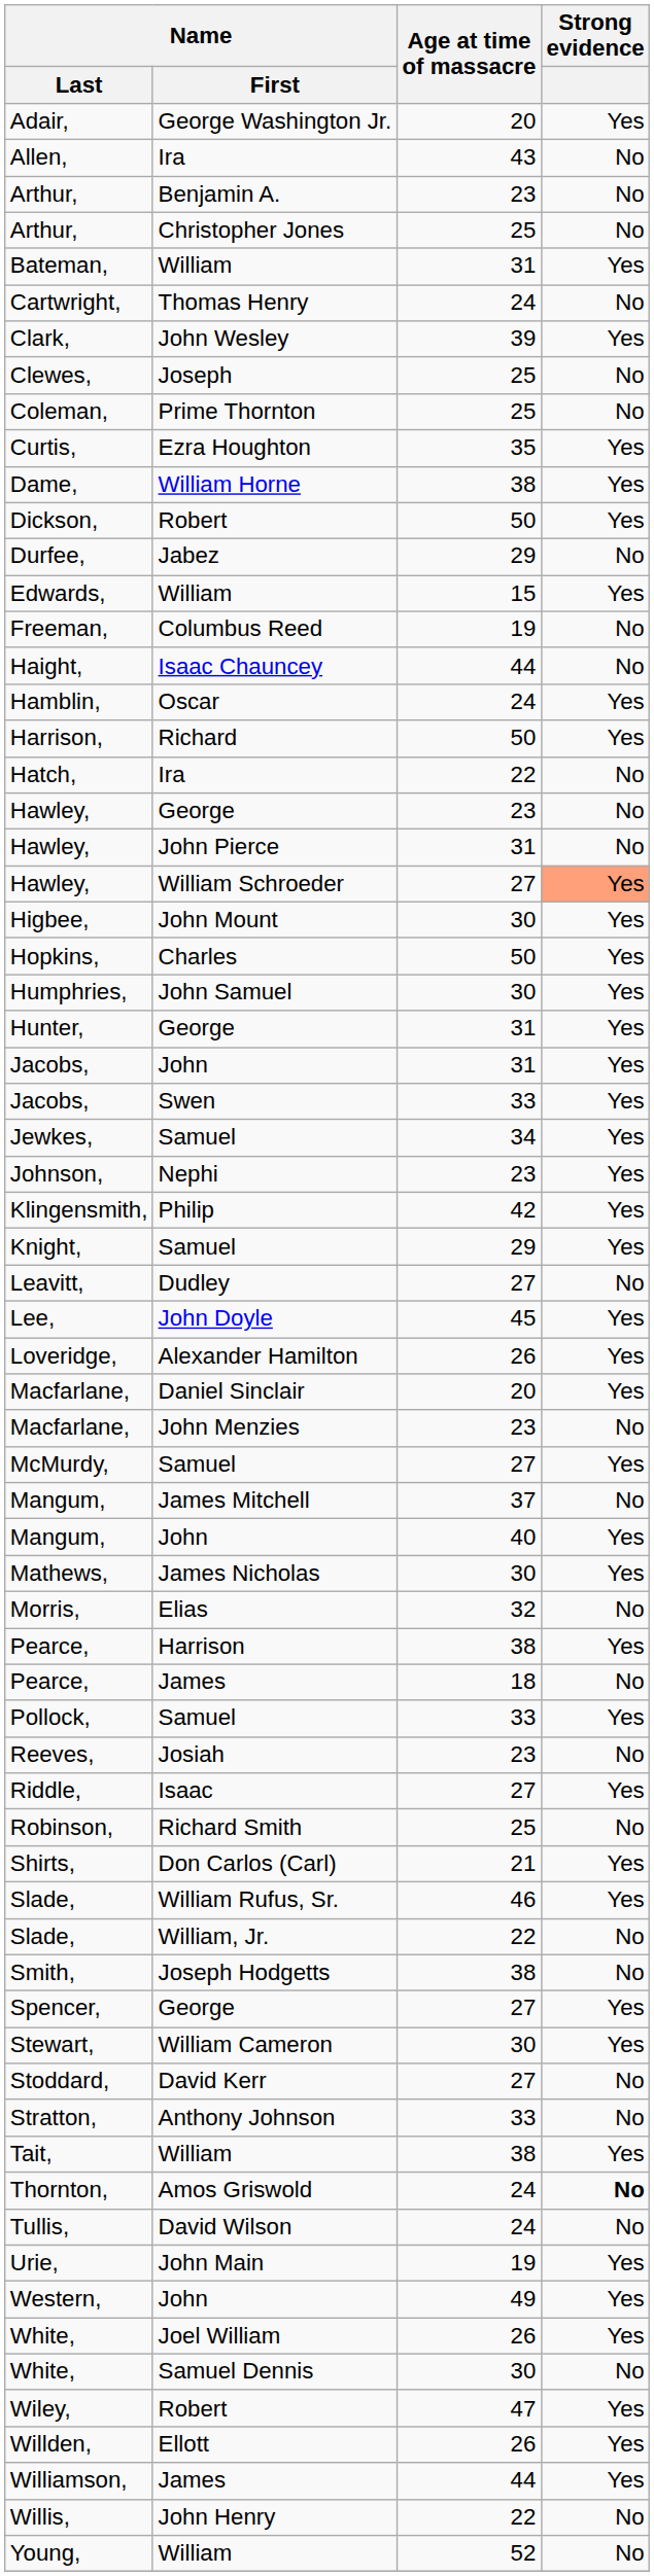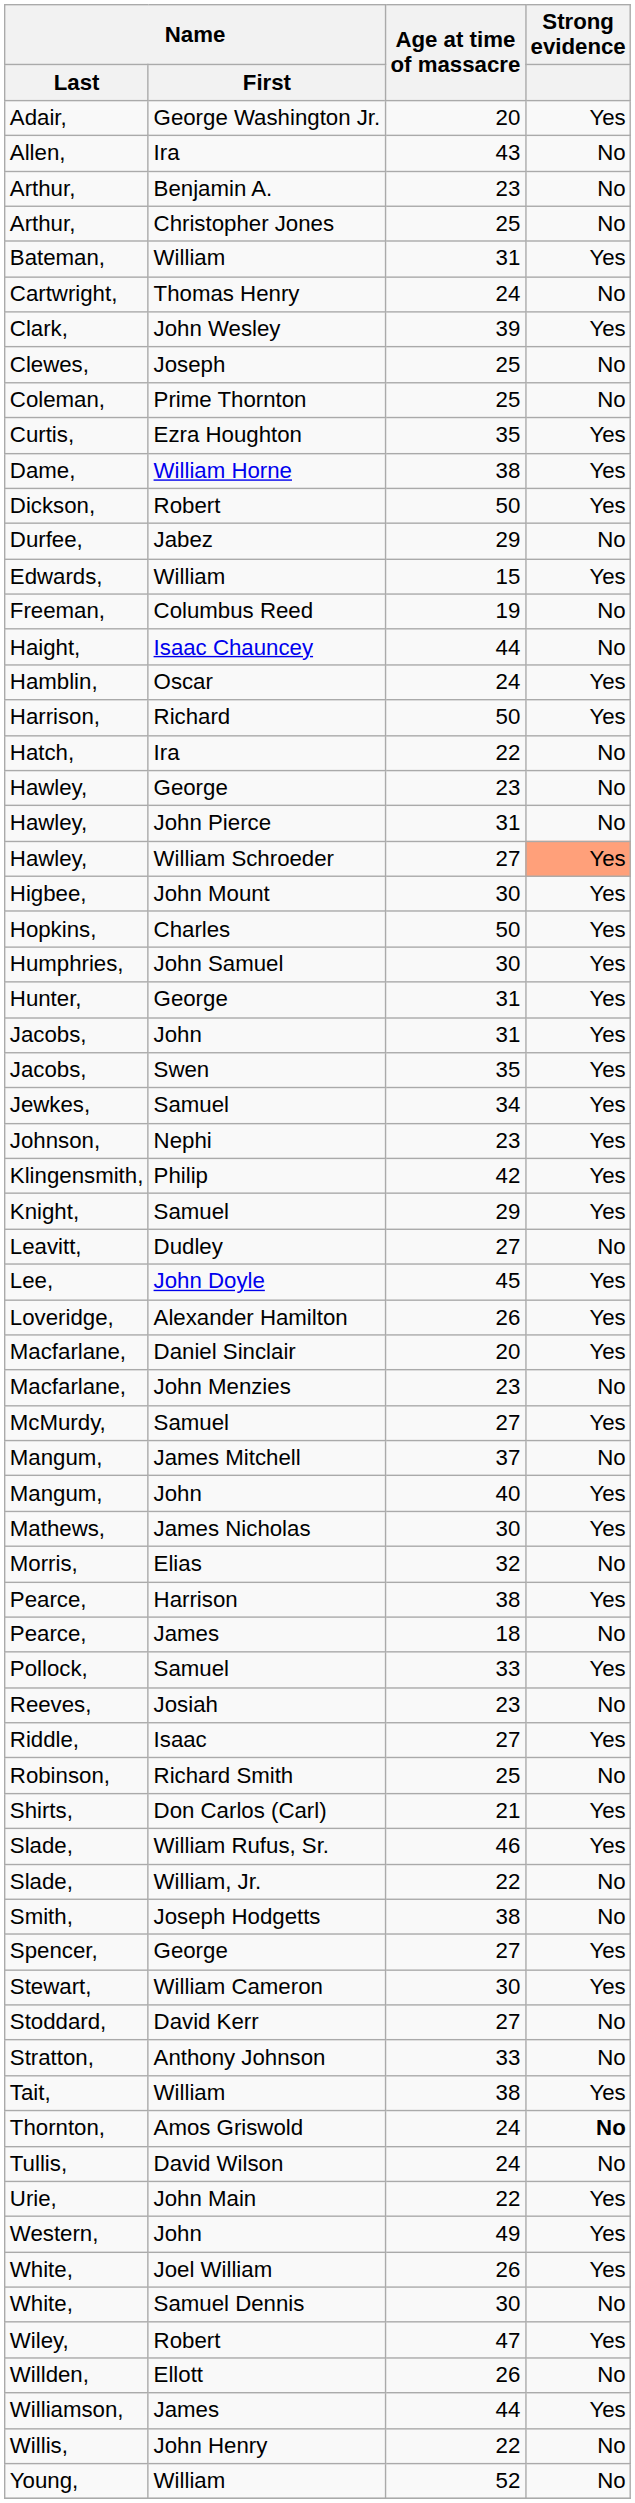Jacobs, / Swen | Age at time of massacre: 33 -> 35
Urie, | Age at time of massacre: 19 -> 22
Willden, | column 4: Yes -> No
